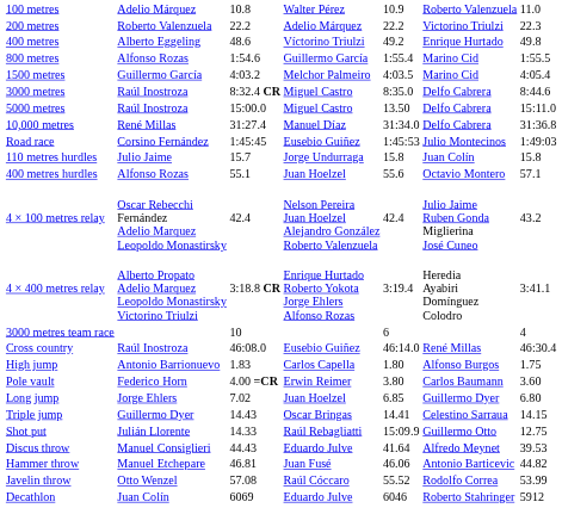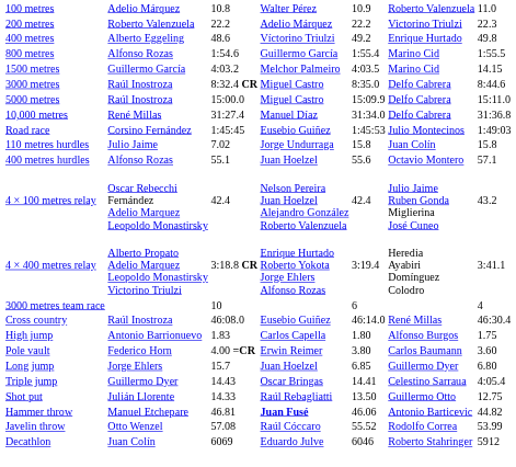1500 metres | column 7: 4:05.4 -> 14.15
5000 metres | column 5: 13.50 -> 15:09.9
110 metres hurdles | column 3: 15.7 -> 7.02
Long jump | column 3: 7.02 -> 15.7
Triple jump | column 7: 14.15 -> 4:05.4
Shot put | column 5: 15:09.9 -> 13.50
- row: Discus throw | Manuel Consiglieri | 44.43 | Eduardo Julve | 41.64 | Alfredo Meynet | 39.53
Hammer throw | column 4: normal -> bold
